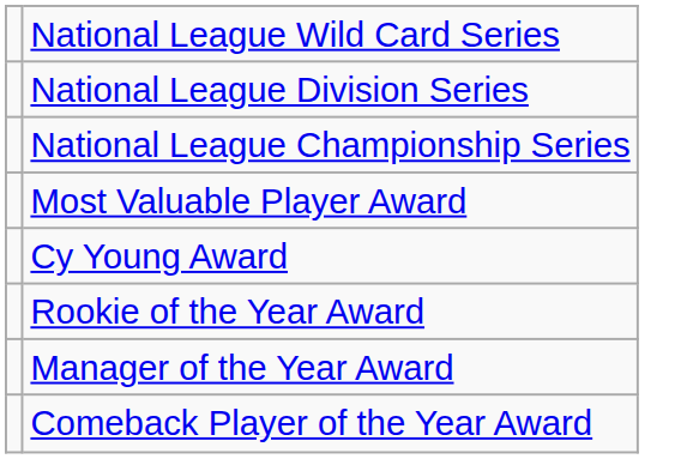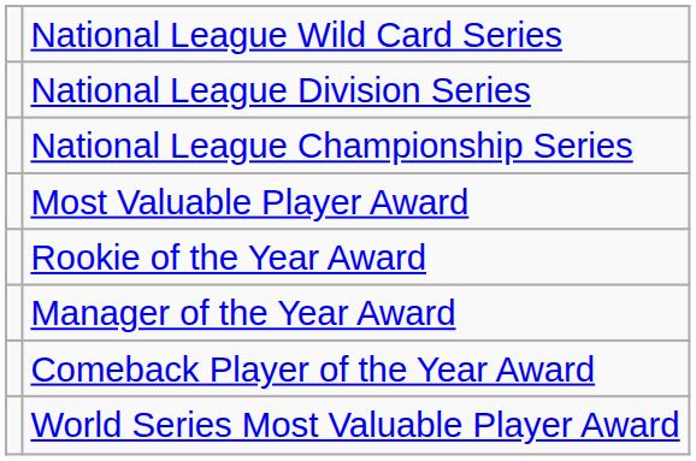- row: Cy Young Award
+ row: World Series Most Valuable Player Award
